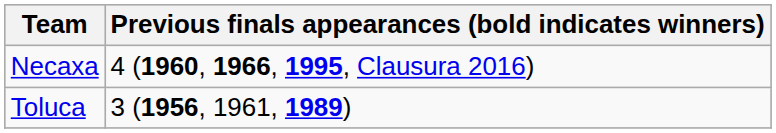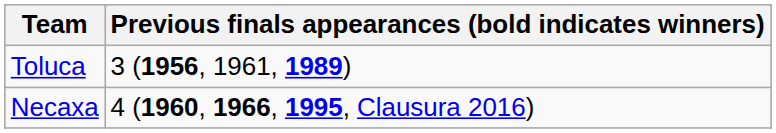rows swapped: Necaxa <-> Toluca
